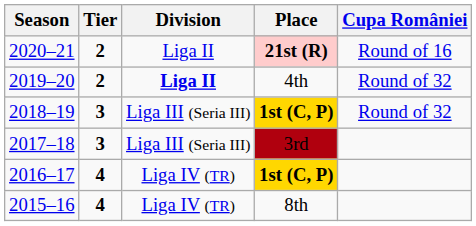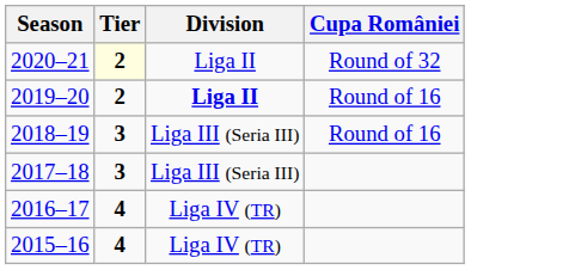- column: Place | 21st (R) | 4th | 1st (C, P) | 3rd | 1st (C, P) | 8th
2020–21 | Tier: no background -> lightyellow background
2020–21 | Cupa României: Round of 16 -> Round of 32
2019–20 | Cupa României: Round of 32 -> Round of 16
2018–19 | Cupa României: Round of 32 -> Round of 16
